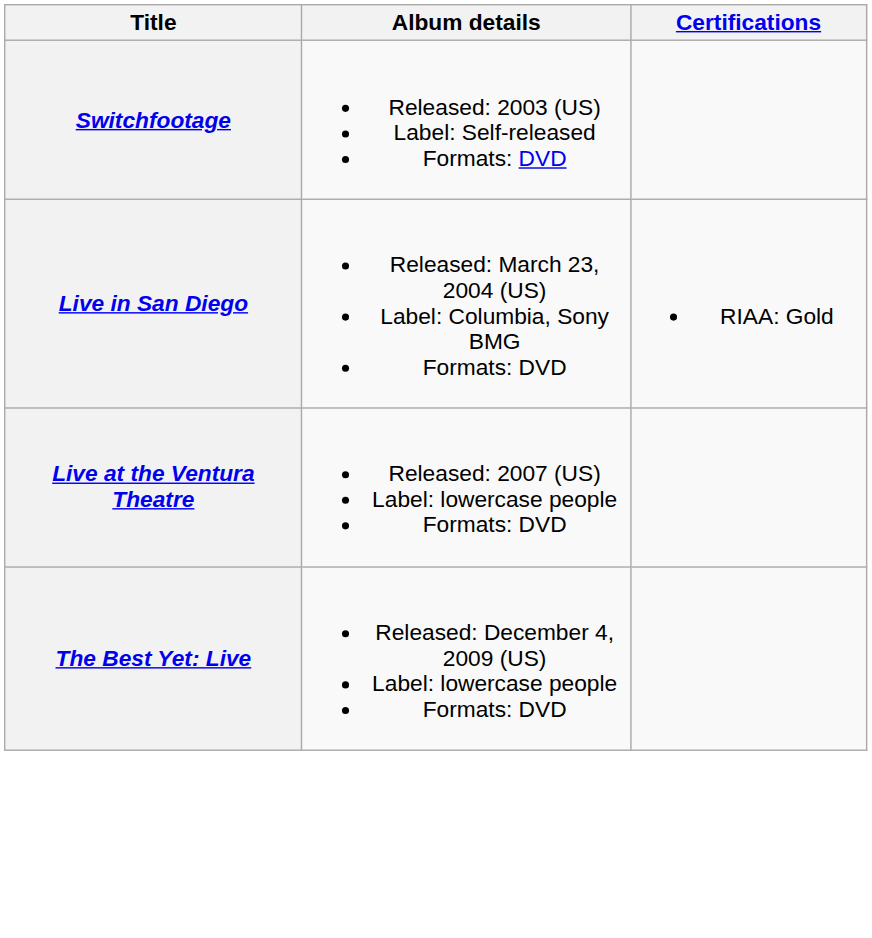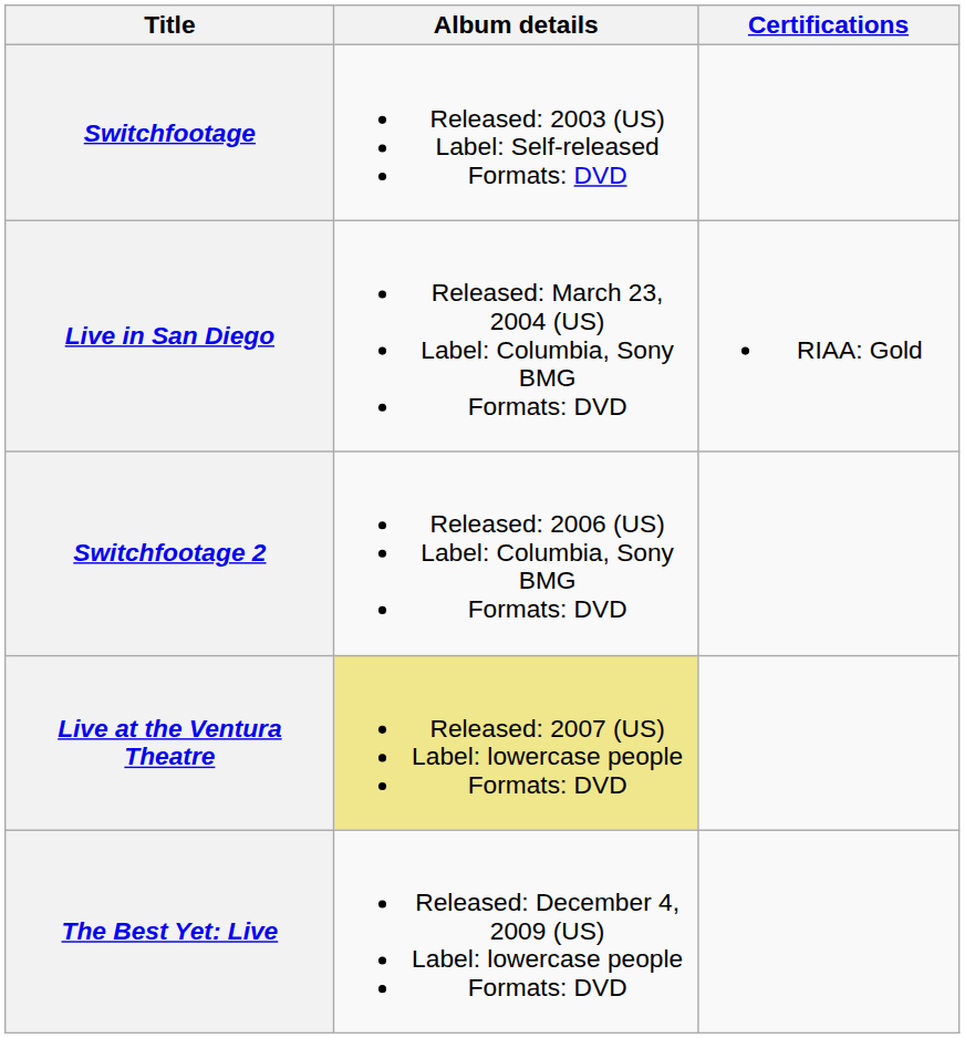+ row: Switchfootage 2 | Released: 2006 (US) Label: Columbia, Sony BMG Formats: DVD
Live at the Ventura Theatre | Album details: no background -> khaki background
